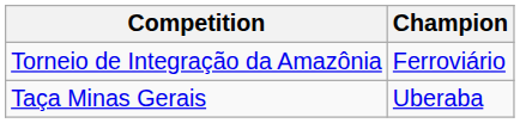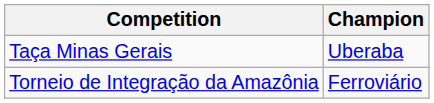rows swapped: Taça Minas Gerais <-> Torneio de Integração da Amazônia
